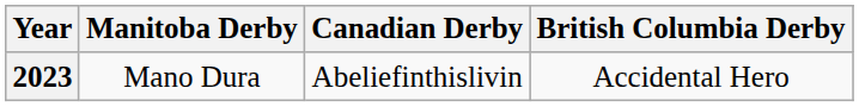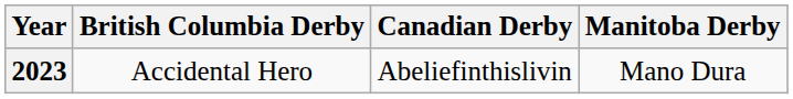columns swapped: Manitoba Derby <-> British Columbia Derby
